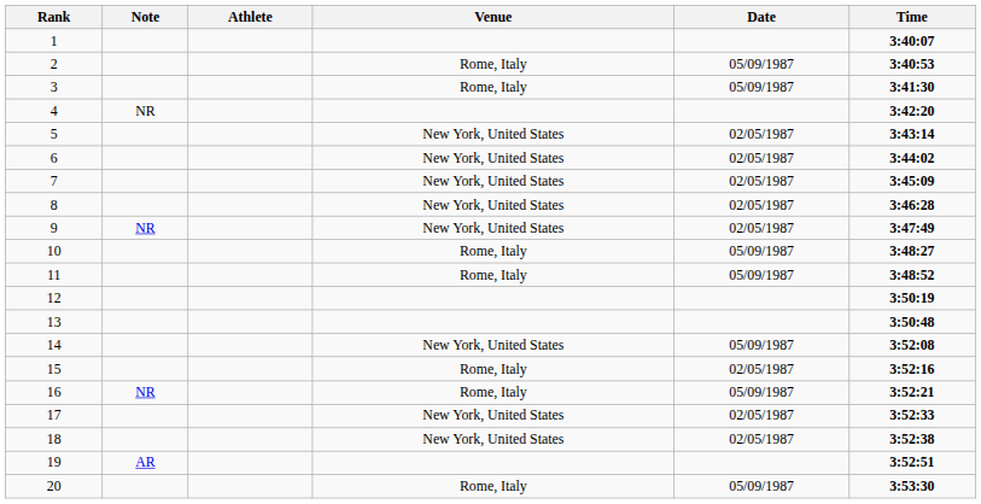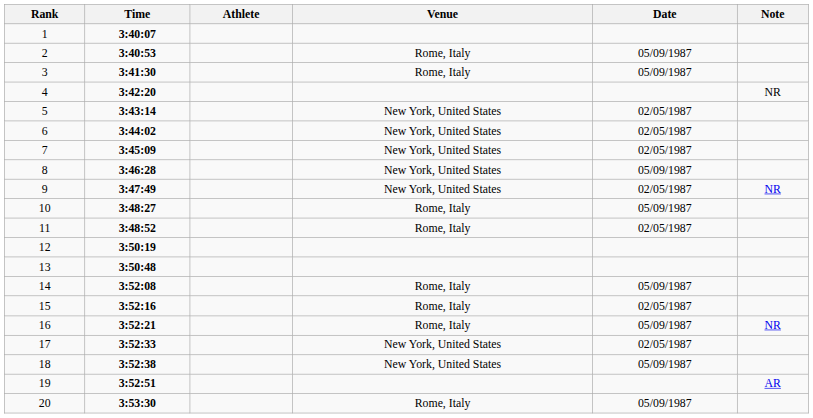columns swapped: Time <-> Note
8 | Date: 02/05/1987 -> 05/09/1987
11 | Date: 05/09/1987 -> 02/05/1987
14 | Venue: New York, United States -> Rome, Italy
18 | Date: 02/05/1987 -> 05/09/1987
